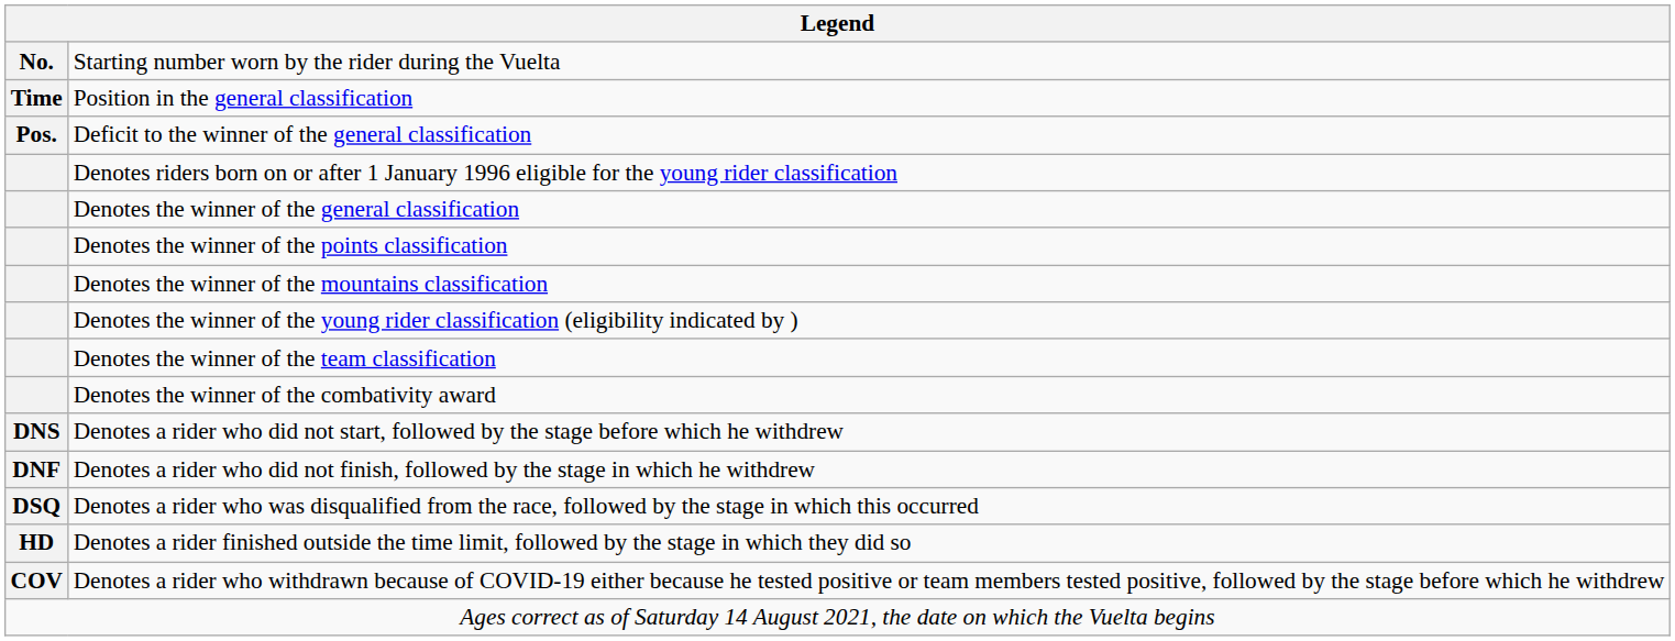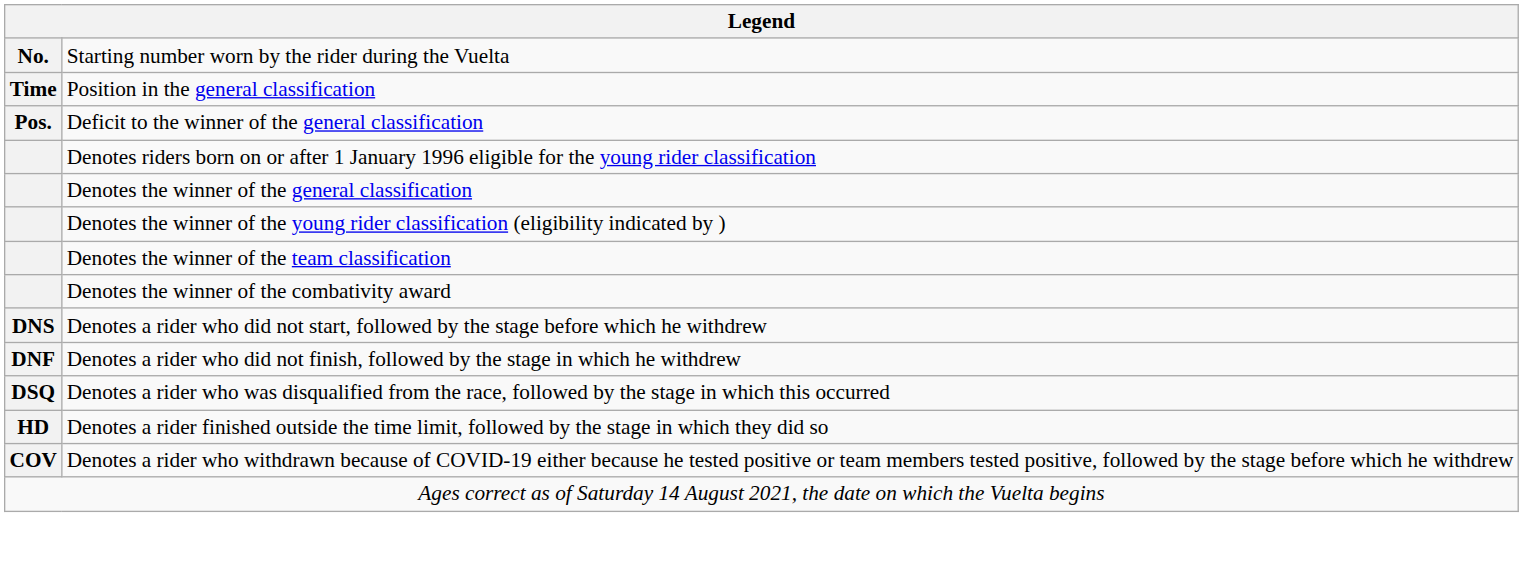- row: Denotes the winner of the points classification
- row: Denotes the winner of the mountains classification
